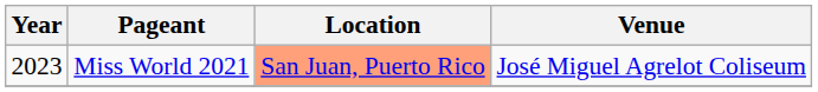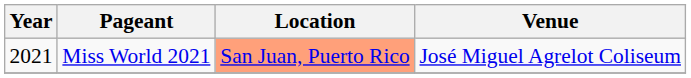Miss World 2021 | Year: 2023 -> 2021
